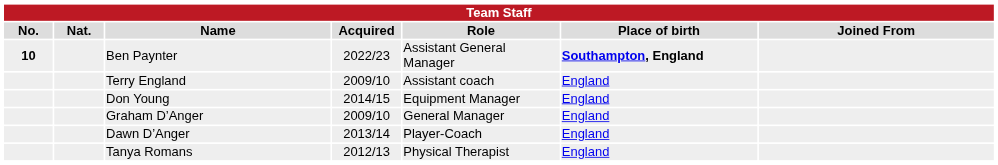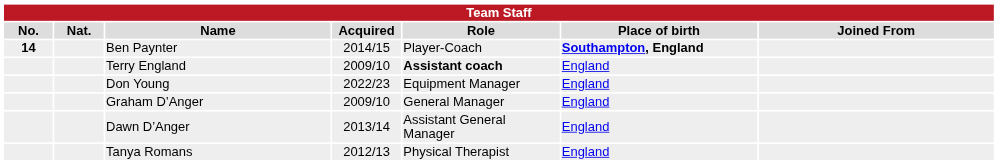Ben Paynter | No.: 10 -> 14
Ben Paynter | Acquired: 2022/23 -> 2014/15
Ben Paynter | Role: Assistant General Manager -> Player-Coach
Terry England | Role: normal -> bold
Don Young | Acquired: 2014/15 -> 2022/23
Dawn D’Anger | Role: Player-Coach -> Assistant General Manager
